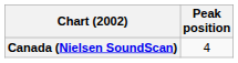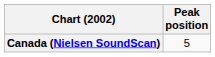Canada (Nielsen SoundScan) | Peak position: 4 -> 5
